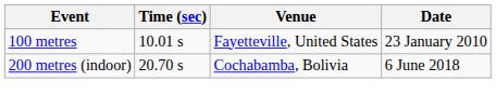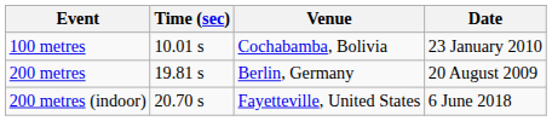100 metres | Venue: Fayetteville, United States -> Cochabamba, Bolivia
+ row: 200 metres | 19.81 s | Berlin, Germany | 20 August 2009
200 metres (indoor) | Venue: Cochabamba, Bolivia -> Fayetteville, United States
